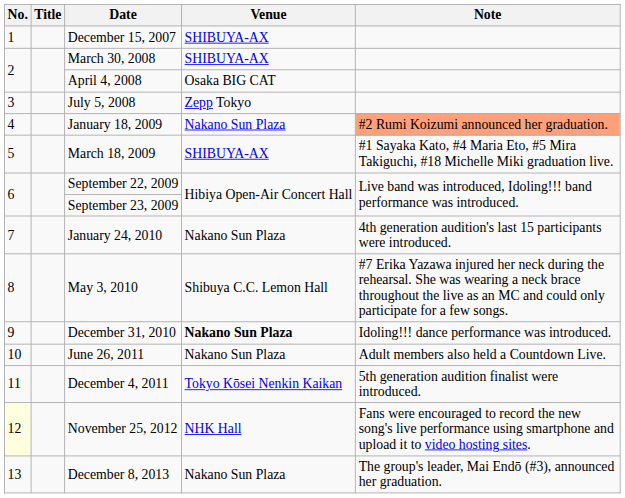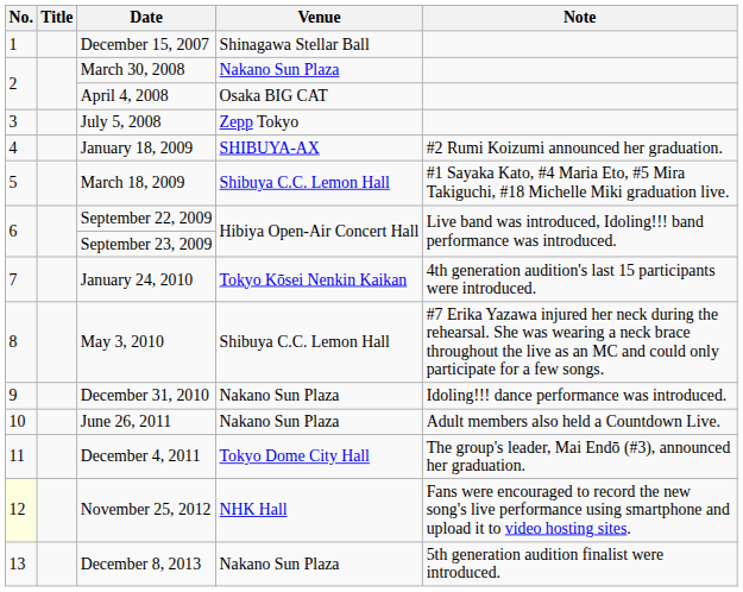December 15, 2007 | Venue: SHIBUYA-AX -> Shinagawa Stellar Ball
March 30, 2008 | Venue: SHIBUYA-AX -> Nakano Sun Plaza
January 18, 2009 | Venue: Nakano Sun Plaza -> SHIBUYA-AX
January 18, 2009 | Note: lightsalmon background -> no background
March 18, 2009 | Venue: SHIBUYA-AX -> Shibuya C.C. Lemon Hall
January 24, 2010 | Venue: Nakano Sun Plaza -> Tokyo Kōsei Nenkin Kaikan
December 31, 2010 | Venue: bold -> normal
December 4, 2011 | Venue: Tokyo Kōsei Nenkin Kaikan -> Tokyo Dome City Hall
December 4, 2011 | Note: 5th generation audition finalist were introduced. -> The group's leader, Mai Endō (#3), announced her graduation.
December 8, 2013 | Note: The group's leader, Mai Endō (#3), announced her graduation. -> 5th generation audition finalist were introduced.
